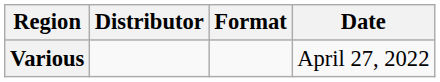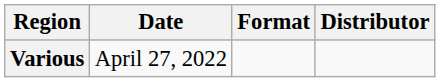columns swapped: Date <-> Distributor
